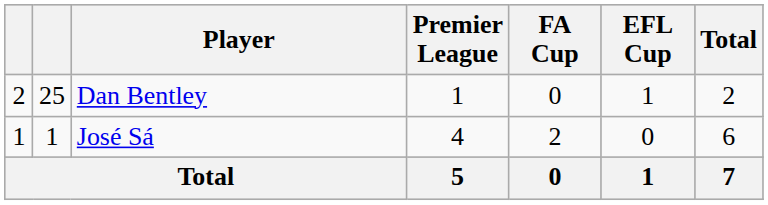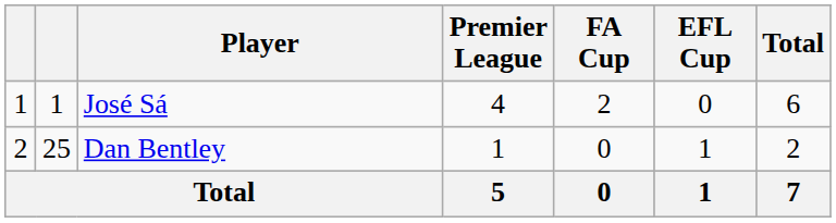rows swapped: José Sá <-> Dan Bentley
